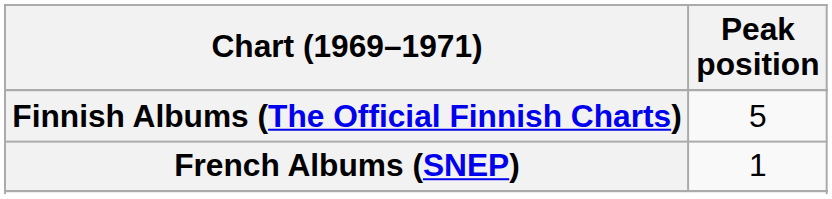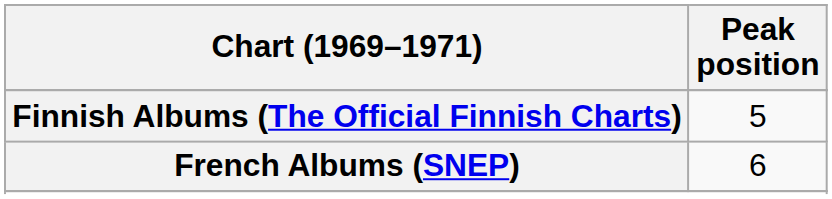French Albums (SNEP) | Peak position: 1 -> 6
